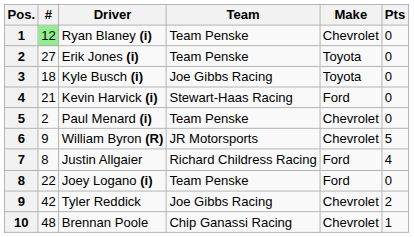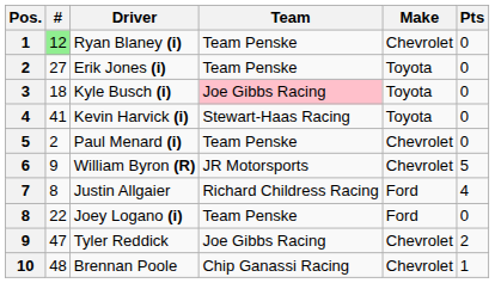Kyle Busch (i) | Team: no background -> pink background
Kevin Harvick (i) | #: 21 -> 41
Kevin Harvick (i) | Make: Ford -> Toyota
Tyler Reddick | #: 42 -> 47
